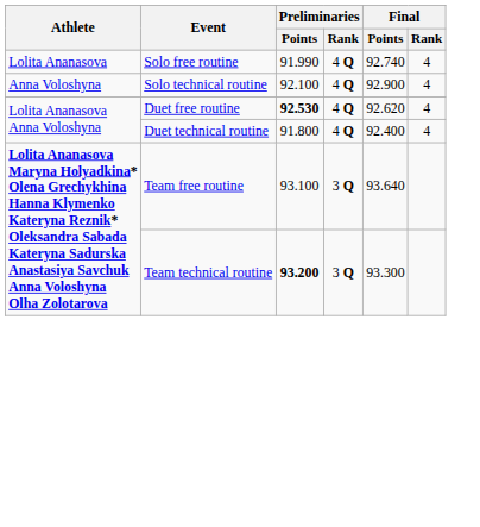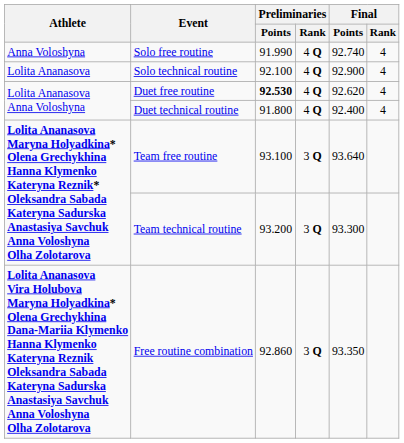Solo free routine | Athlete: Lolita Ananasova -> Anna Voloshyna
Solo technical routine | Athlete: Anna Voloshyna -> Lolita Ananasova
Team technical routine | Preliminaries / Points: bold -> normal
+ row: Lolita Ananasova Vira Holubova Maryna Holyadkina* Olena Grechykhina Dana-Mariia Klymenko Hanna Klymenko Kateryna Reznik Oleksandra Sabada Kateryna Sadurska Anastasiya Savchuk Anna Voloshyna Olha Zolotarova | Free routine combination | 92.860 | 3 Q | 93.350
